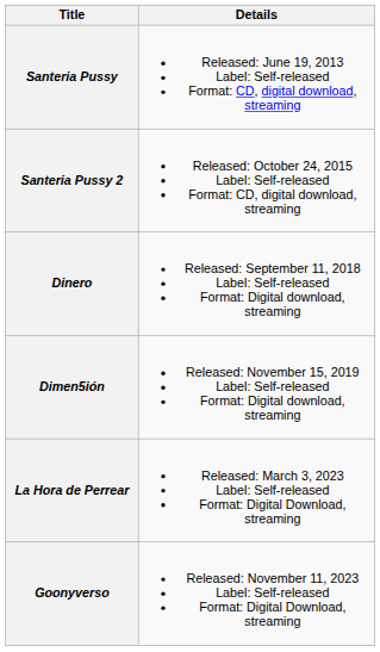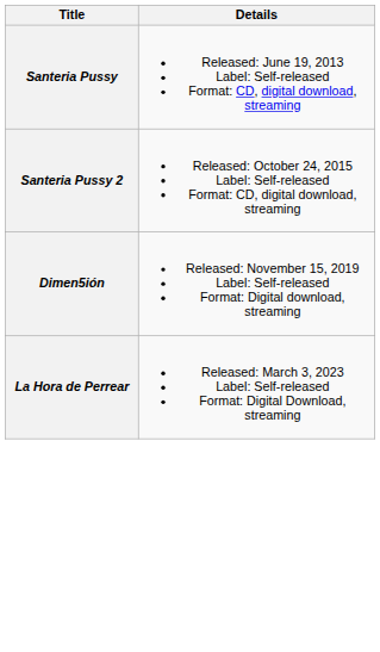- row: Dinero | Released: September 11, 2018 Label: Self-released Format: Digital download, streaming
- row: Goonyverso | Released: November 11, 2023 Label: Self-released Format: Digital Download, streaming
